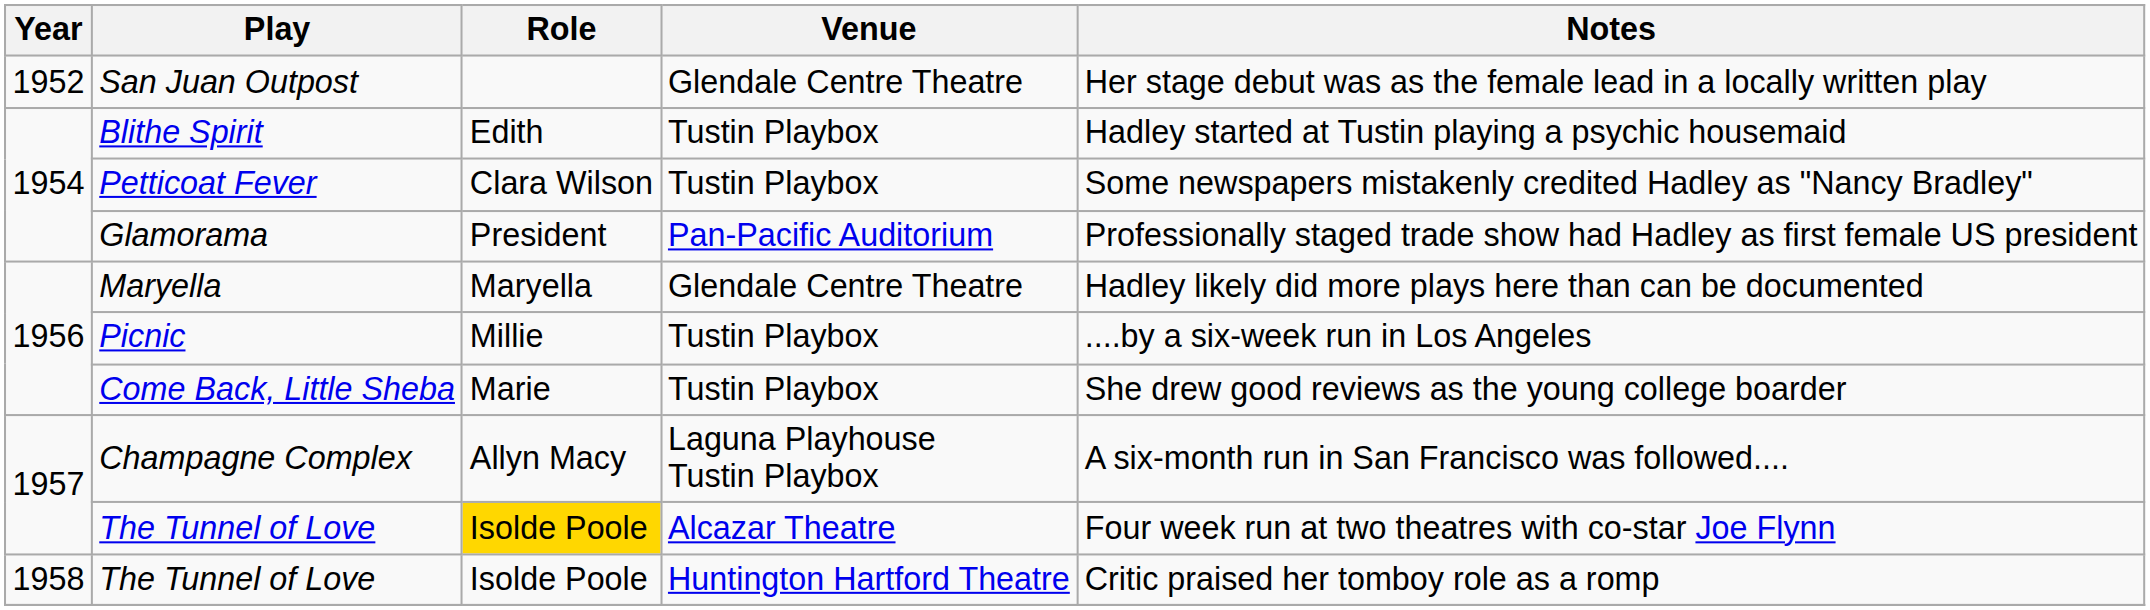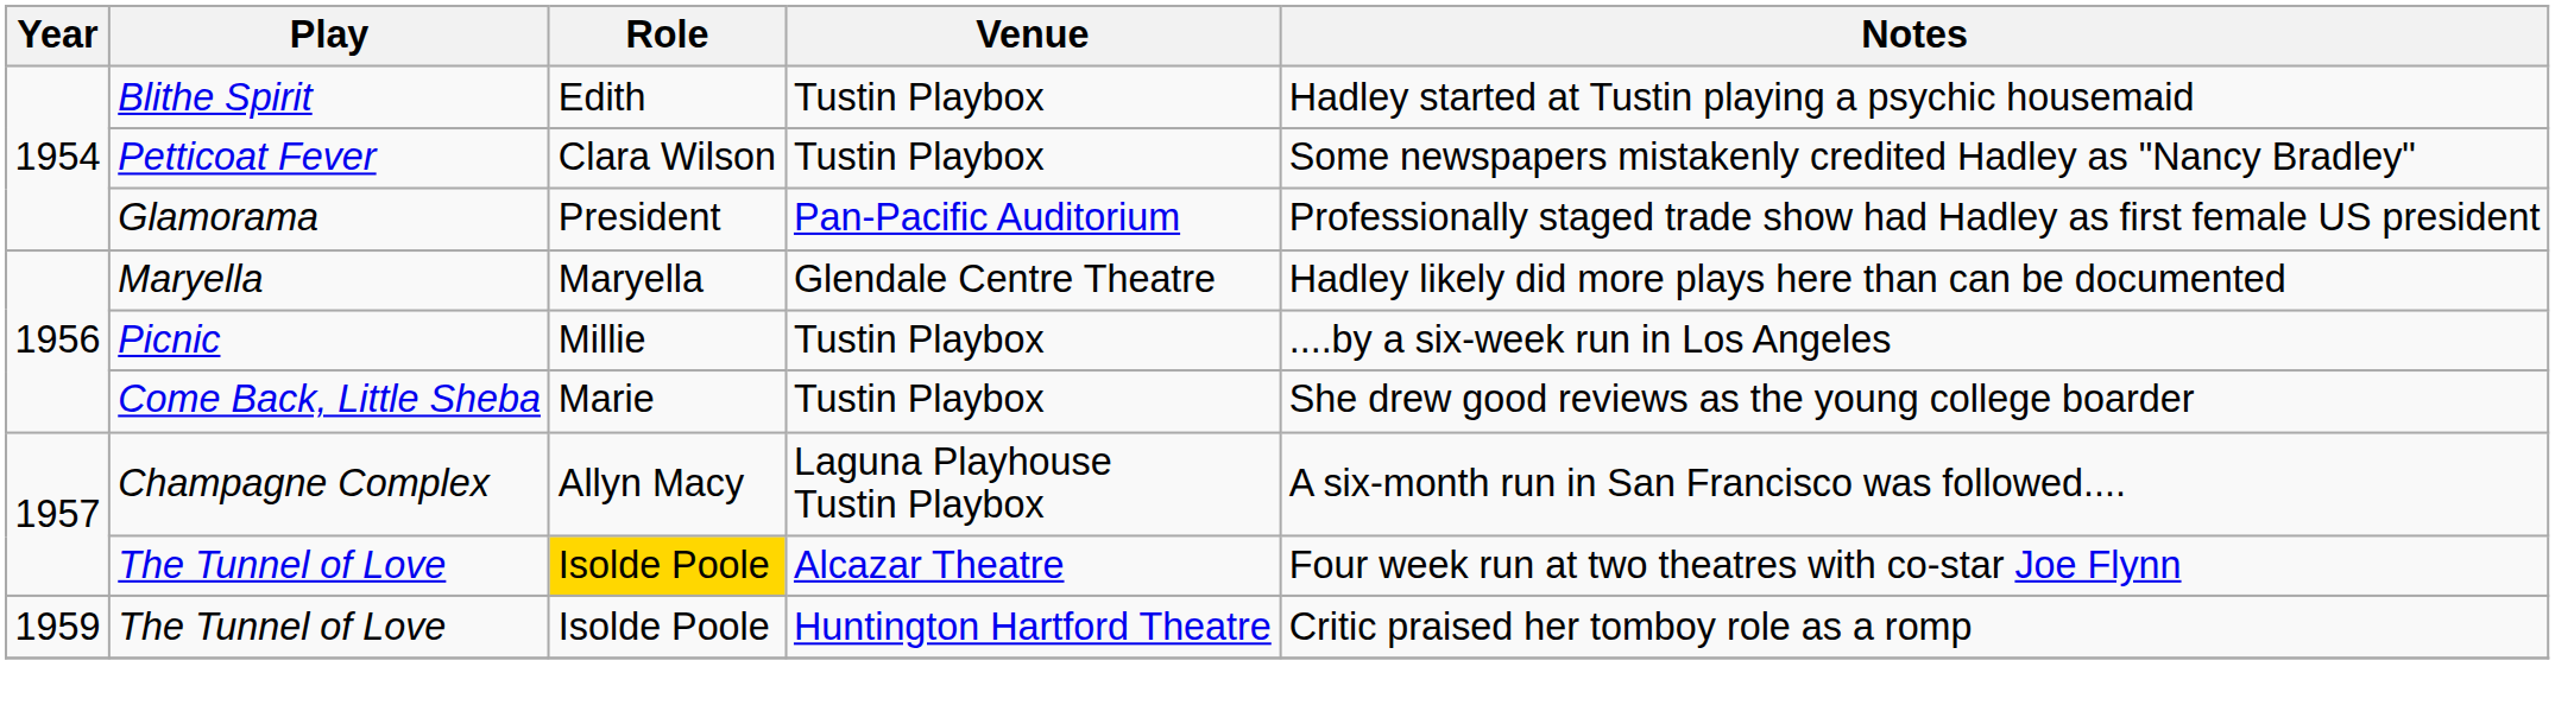- row: 1952 | San Juan Outpost | Glendale Centre Theatre | Her stage debut was as the female lead in a locally written play
The Tunnel of Love / Huntington Hartford Theatre | Year: 1958 -> 1959
